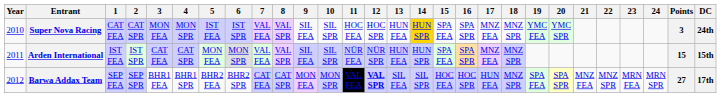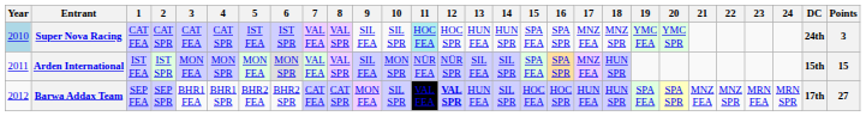columns swapped: DC <-> Points
Super Nova Racing | Year: no background -> lightblue background
Super Nova Racing | 3: MON FEA -> CAT FEA
Super Nova Racing | 4: MON SPR -> CAT SPR
Super Nova Racing | 11: no background -> paleturquoise background
Super Nova Racing | 14: gold background -> no background
Arden International | 3: CAT FEA -> MON FEA
Arden International | 4: CAT SPR -> MON SPR
Arden International | 10: SIL SPR -> MON SPR
Arden International | 13: HUN FEA -> SIL FEA
Arden International | 14: HUN SPR -> SIL SPR
Arden International | 18: MNZ SPR -> HUN SPR
Barwa Addax Team | 10: MON SPR -> SIL SPR
Barwa Addax Team | 13: SIL FEA -> HUN FEA
Barwa Addax Team | 18: MNZ SPR -> HUN SPR
